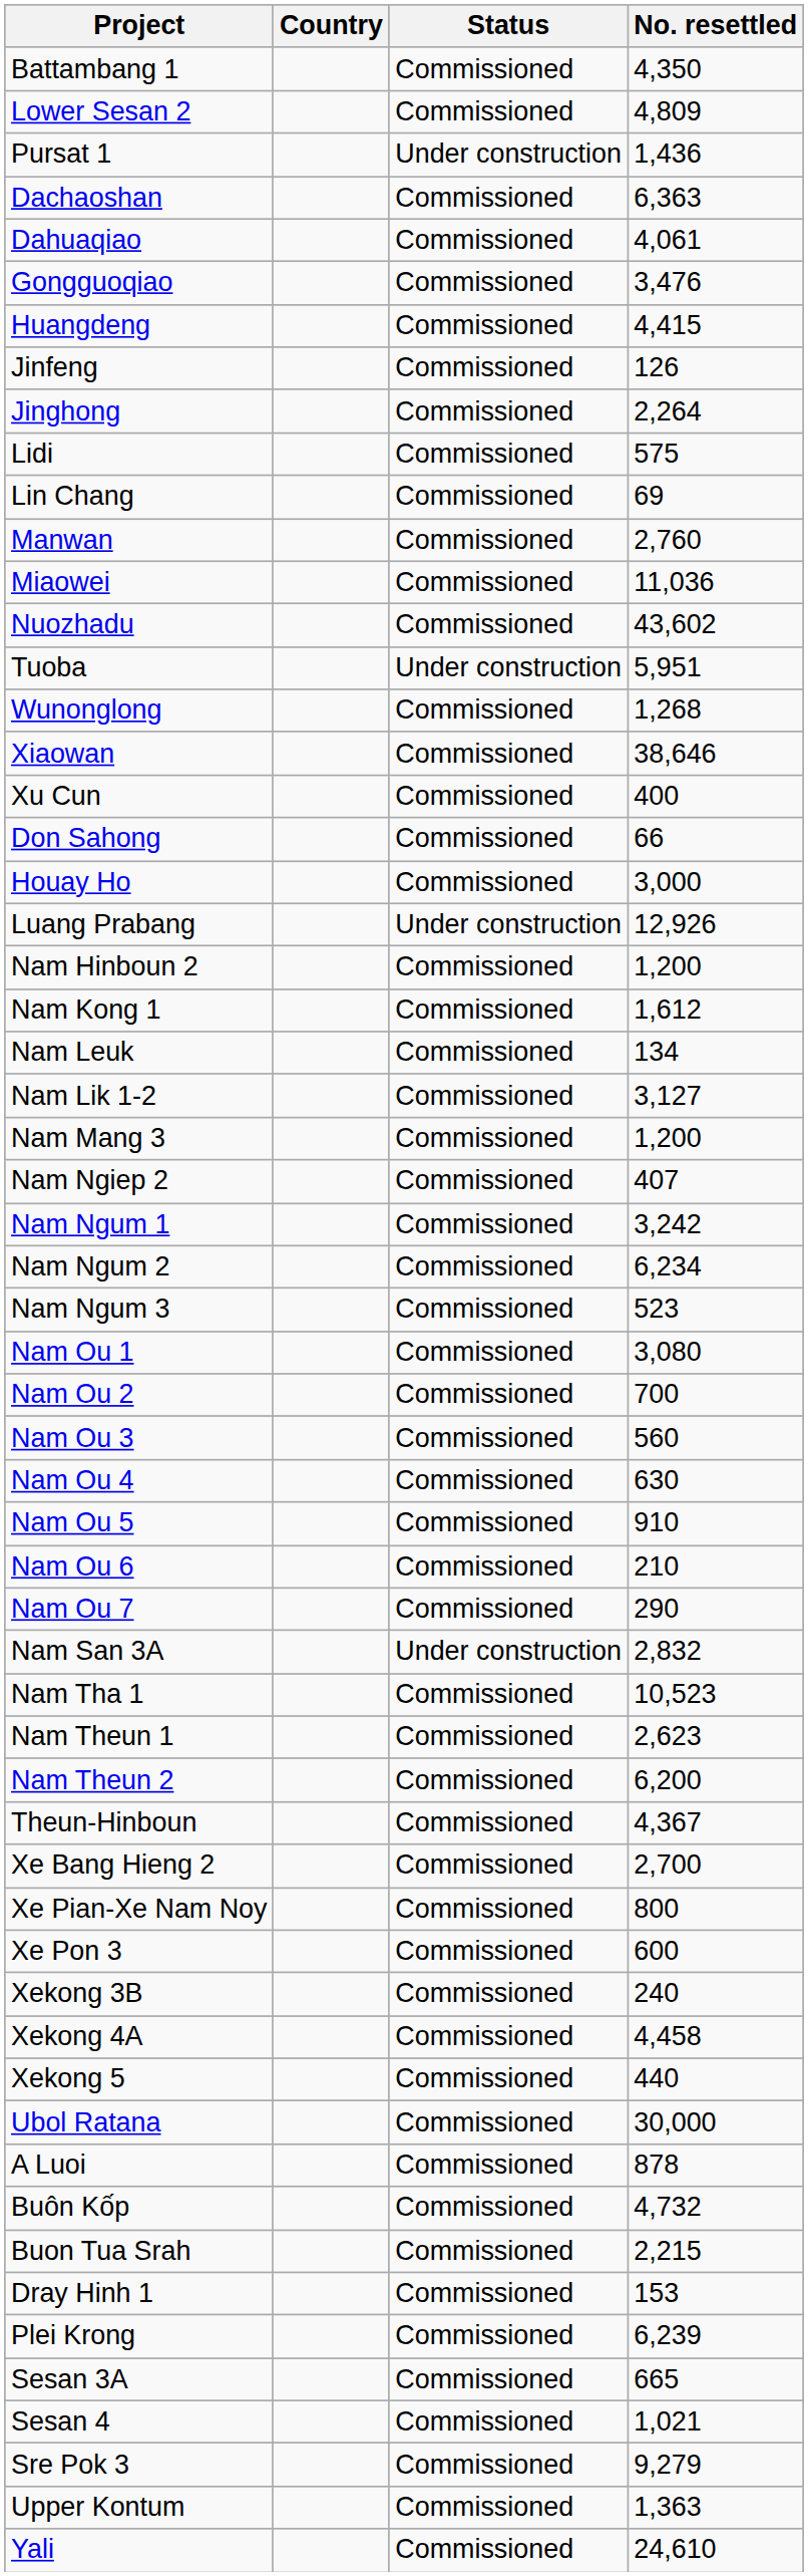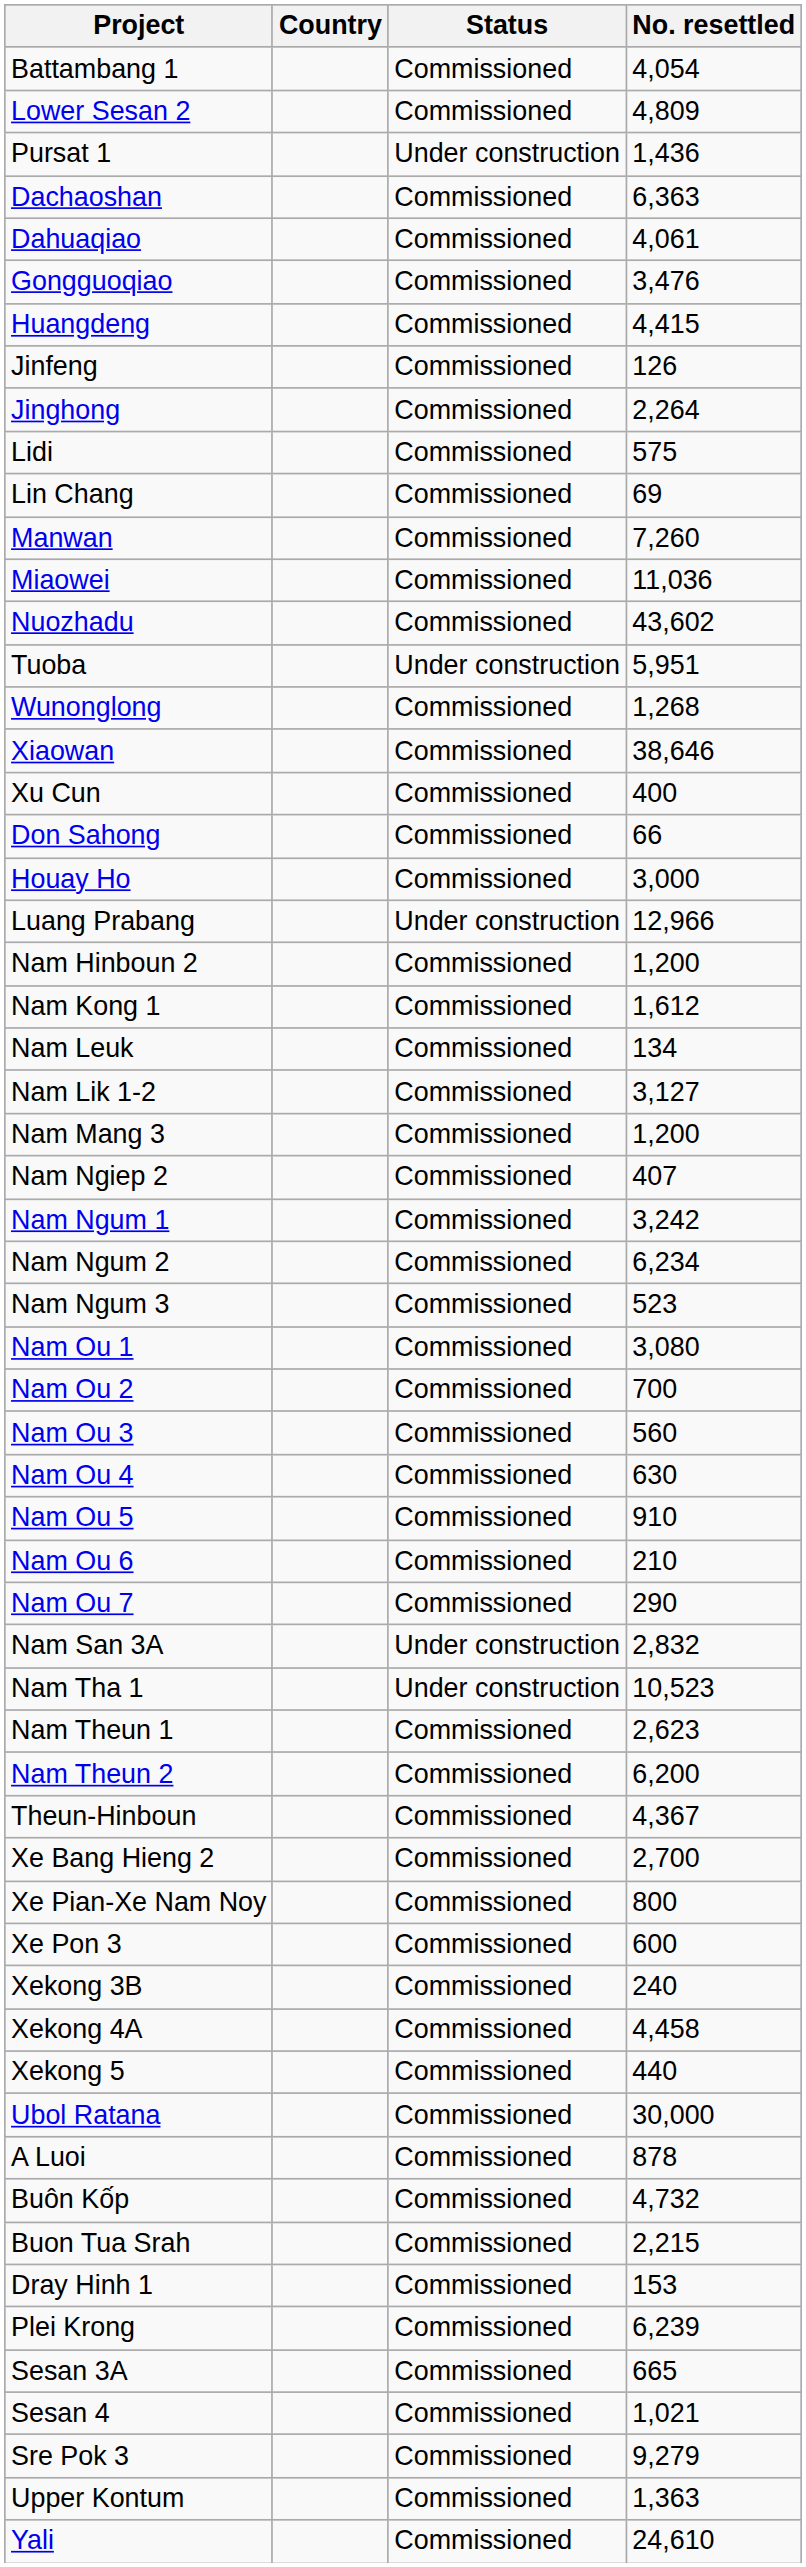Battambang 1 | No. resettled: 4,350 -> 4,054
Manwan | No. resettled: 2,760 -> 7,260
Luang Prabang | No. resettled: 12,926 -> 12,966
Nam Tha 1 | Status: Commissioned -> Under construction
